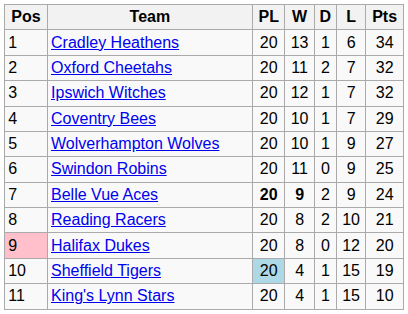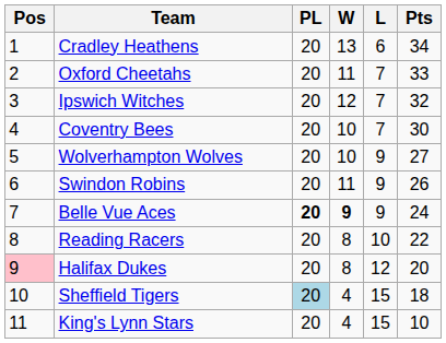- column: D | 1 | 2 | 1 | 1 | 1 | 0 | 2 | 2 | 0 | 1 | 1
Oxford Cheetahs | Pts: 32 -> 33
Coventry Bees | Pts: 29 -> 30
Swindon Robins | Pts: 25 -> 26
Reading Racers | Pts: 21 -> 22
Sheffield Tigers | Pts: 19 -> 18
